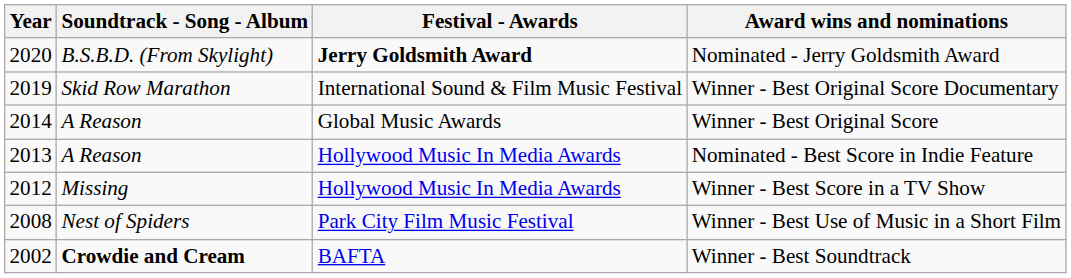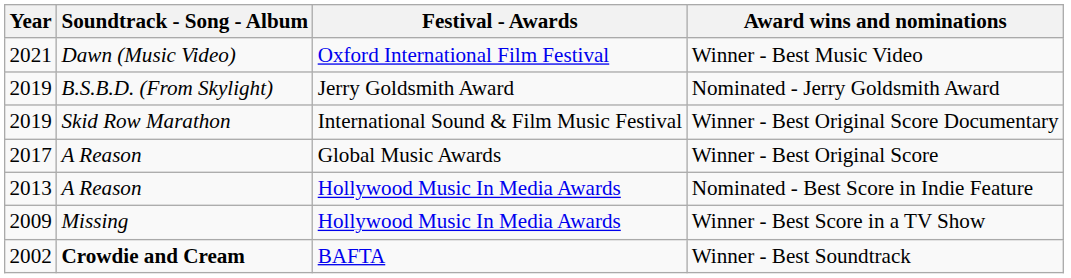+ row: 2021 | Dawn (Music Video) | Oxford International Film Festival | Winner - Best Music Video
Nominated - Jerry Goldsmith Award | Year: 2020 -> 2019
Nominated - Jerry Goldsmith Award | Festival - Awards: bold -> normal
Winner - Best Original Score | Year: 2014 -> 2017
Winner - Best Score in a TV Show | Year: 2012 -> 2009
- row: 2008 | Nest of Spiders | Park City Film Music Festival | Winner - Best Use of Music in a Short Film
